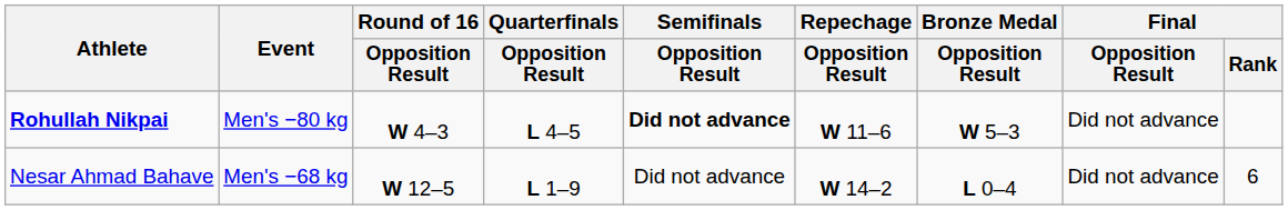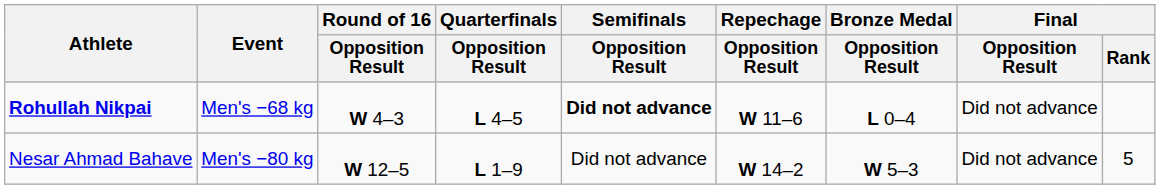Rohullah Nikpai | Event: Men's −80 kg -> Men's −68 kg
Rohullah Nikpai | Bronze Medal / Opposition Result: W 5–3 -> L 0–4
Nesar Ahmad Bahave | Event: Men's −68 kg -> Men's −80 kg
Nesar Ahmad Bahave | Bronze Medal / Opposition Result: L 0–4 -> W 5–3
Nesar Ahmad Bahave | Final / Rank: 6 -> 5
